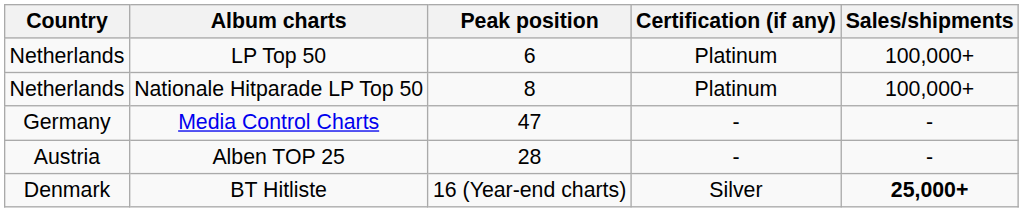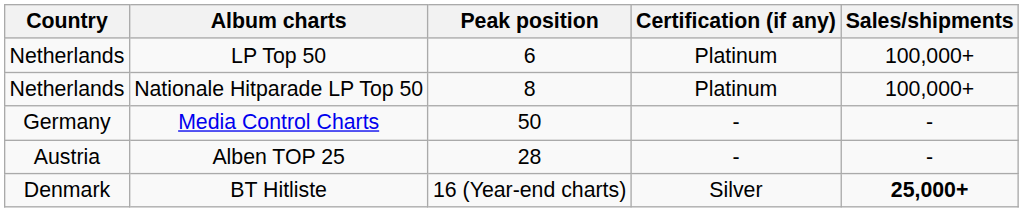Media Control Charts | Peak position: 47 -> 50
